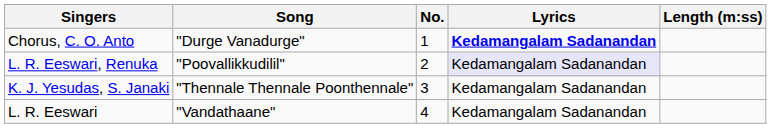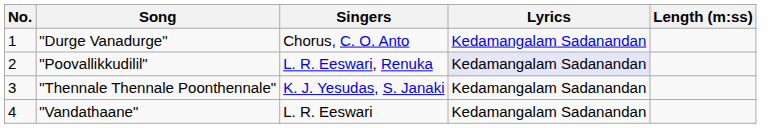columns swapped: No. <-> Singers
"Durge Vanadurge" | Lyrics: bold -> normal
